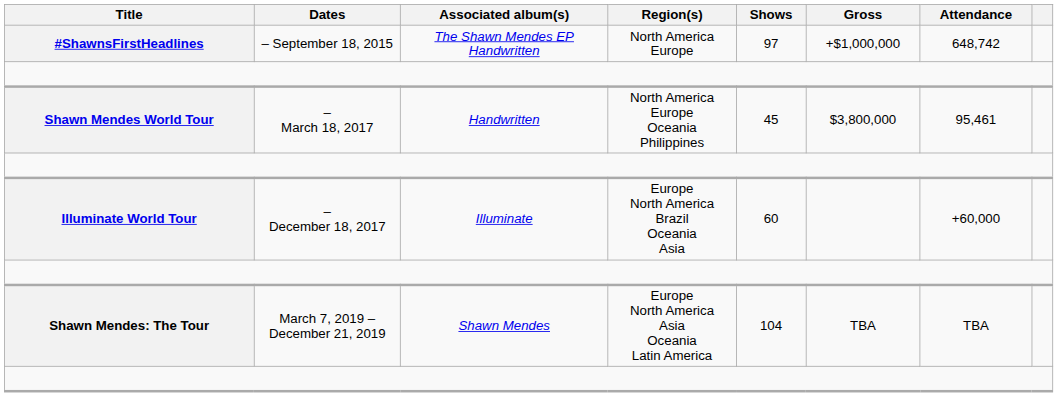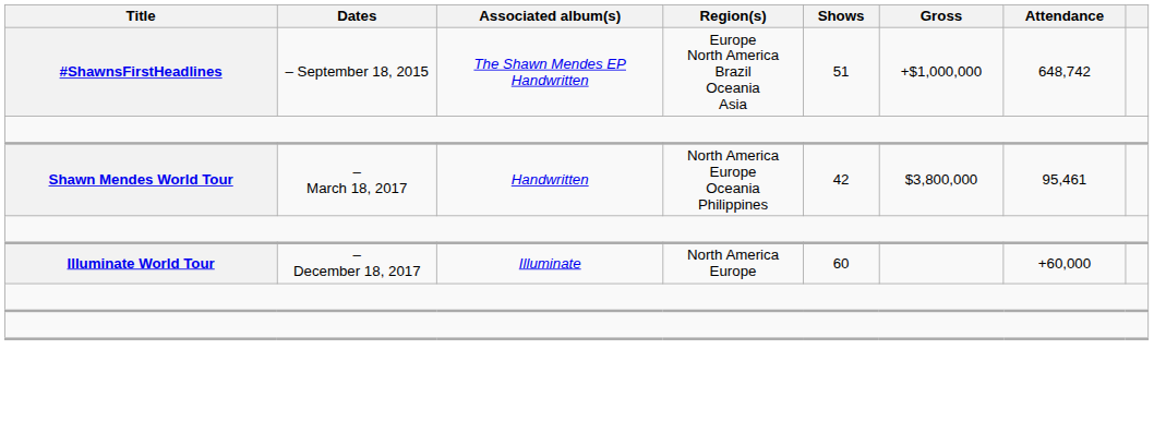#ShawnsFirstHeadlines | Region(s): North America Europe -> Europe North America Brazil Oceania Asia
#ShawnsFirstHeadlines | Shows: 97 -> 51
Shawn Mendes World Tour | Shows: 45 -> 42
Illuminate World Tour | Region(s): Europe North America Brazil Oceania Asia -> North America Europe
- row: Shawn Mendes: The Tour | March 7, 2019 – December 21, 2019 | Shawn Mendes | Europe North America Asia Oceania Latin America | 104 | TBA | TBA
